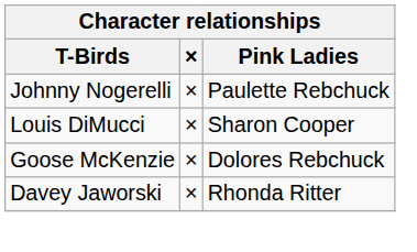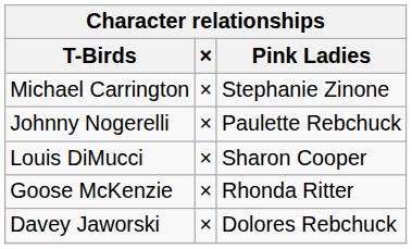+ row: Michael Carrington | × | Stephanie Zinone
Goose McKenzie | Pink Ladies: Dolores Rebchuck -> Rhonda Ritter
Davey Jaworski | Pink Ladies: Rhonda Ritter -> Dolores Rebchuck
